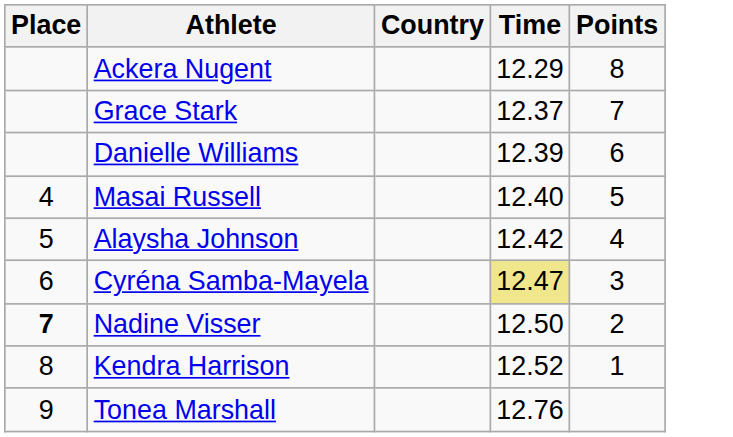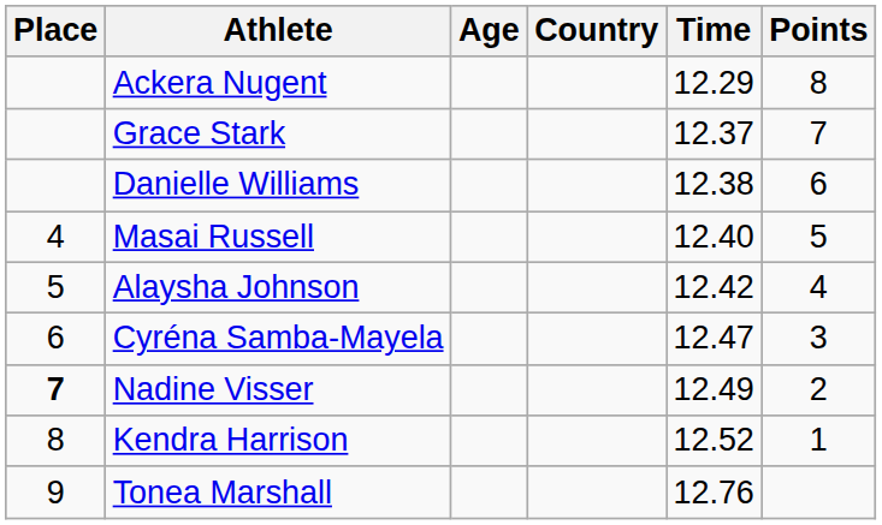+ column: Age
Danielle Williams | Time: 12.39 -> 12.38
Cyréna Samba-Mayela | Time: khaki background -> no background
Nadine Visser | Time: 12.50 -> 12.49
